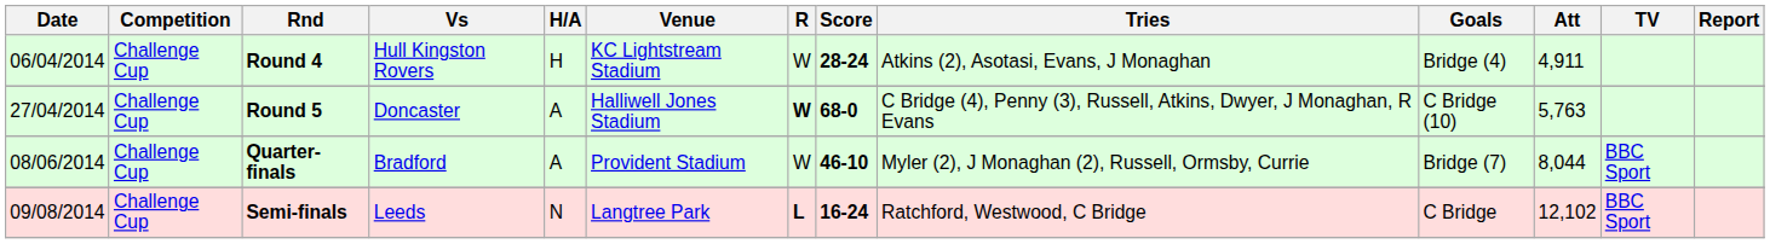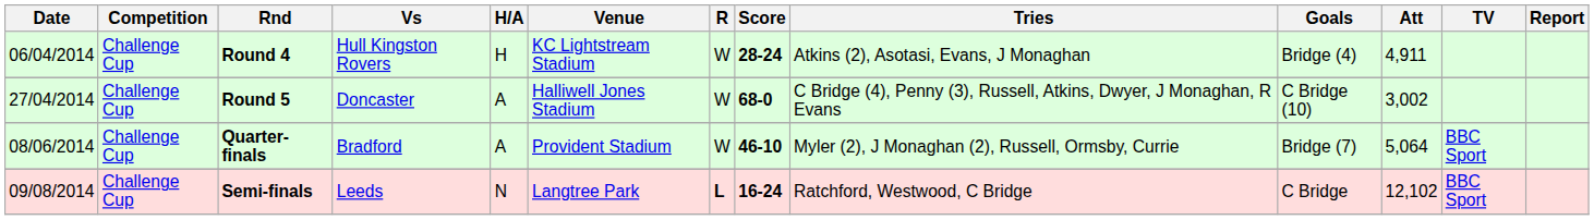Round 5 | R: bold -> normal
Round 5 | Att: 5,763 -> 3,002
Quarter-finals | Att: 8,044 -> 5,064
